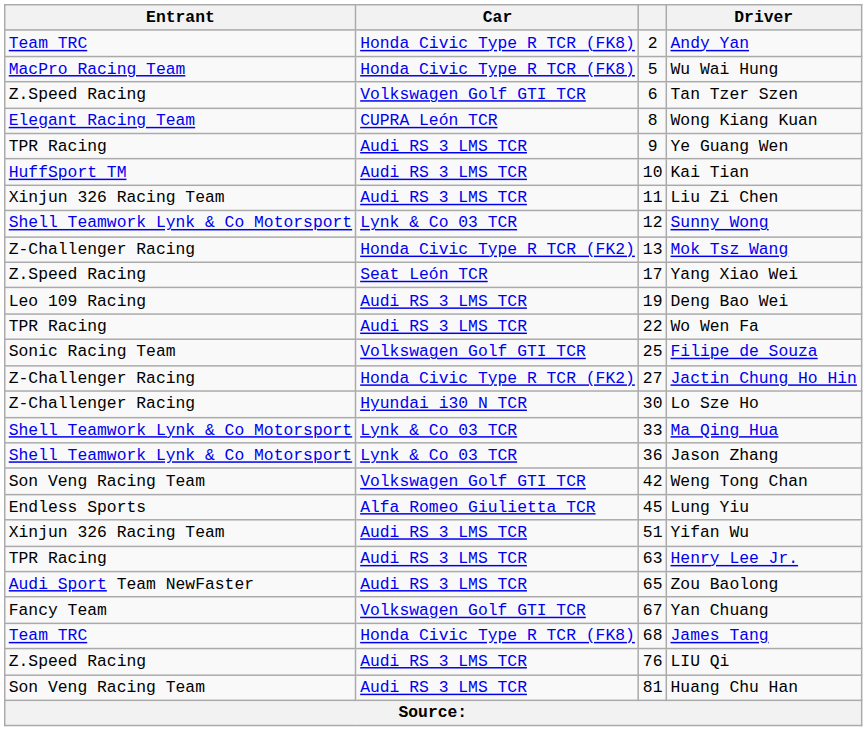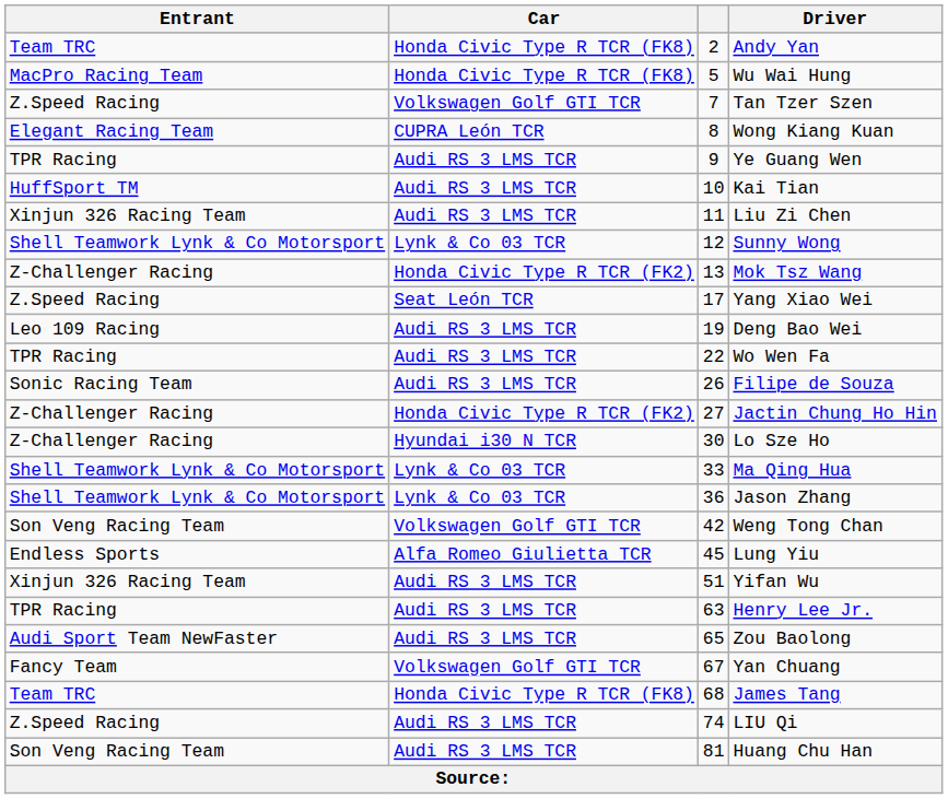Tan Tzer Szen | column 3: 6 -> 7
Filipe de Souza | Car: Volkswagen Golf GTI TCR -> Audi RS 3 LMS TCR
Filipe de Souza | column 3: 25 -> 26
LIU Qi | column 3: 76 -> 74
